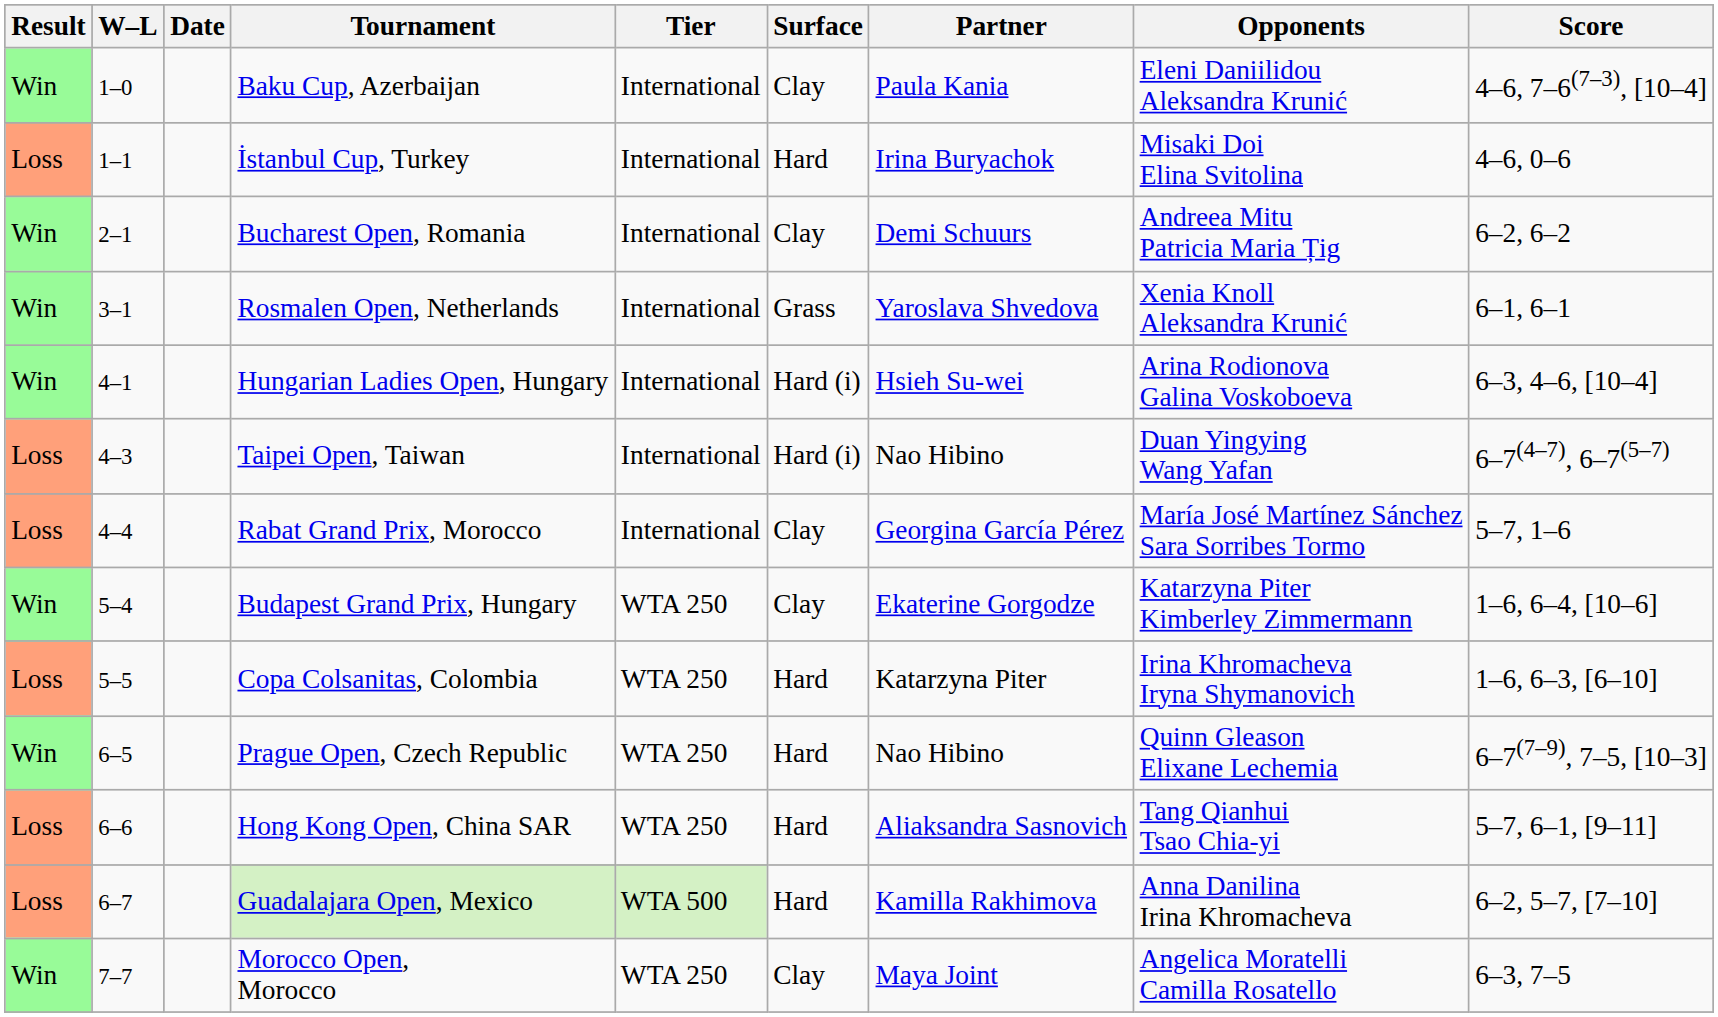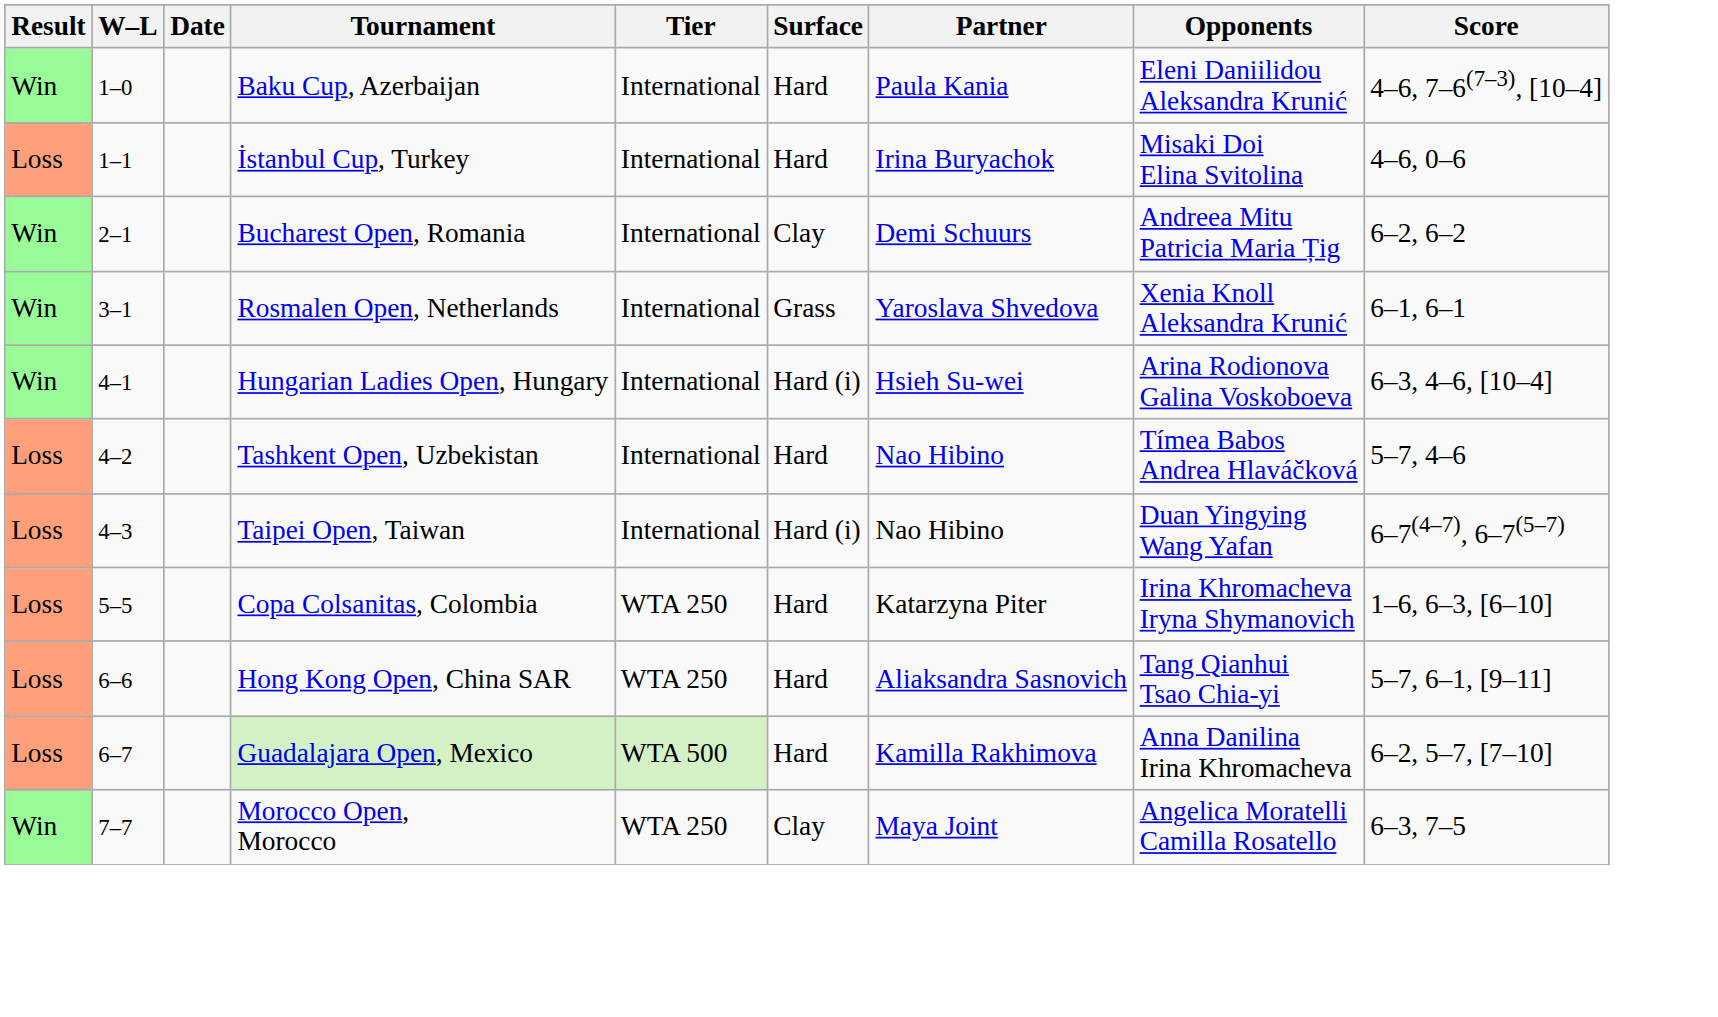Baku Cup, Azerbaijan | Surface: Clay -> Hard
+ row: Loss | 4–2 | Tashkent Open, Uzbekistan | International | Hard | Nao Hibino | Tímea Babos Andrea Hlaváčková | 5–7, 4–6
- row: Loss | 4–4 | Rabat Grand Prix, Morocco | International | Clay | Georgina García Pérez | María José Martínez Sánchez Sara Sorribes Tormo | 5–7, 1–6
- row: Win | 5–4 | Budapest Grand Prix, Hungary | WTA 250 | Clay | Ekaterine Gorgodze | Katarzyna Piter Kimberley Zimmermann | 1–6, 6–4, [10–6]
- row: Win | 6–5 | Prague Open, Czech Republic | WTA 250 | Hard | Nao Hibino | Quinn Gleason Elixane Lechemia | 6–7(7–9), 7–5, [10–3]
